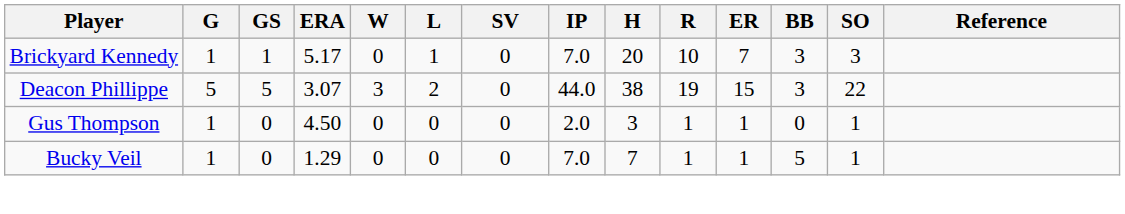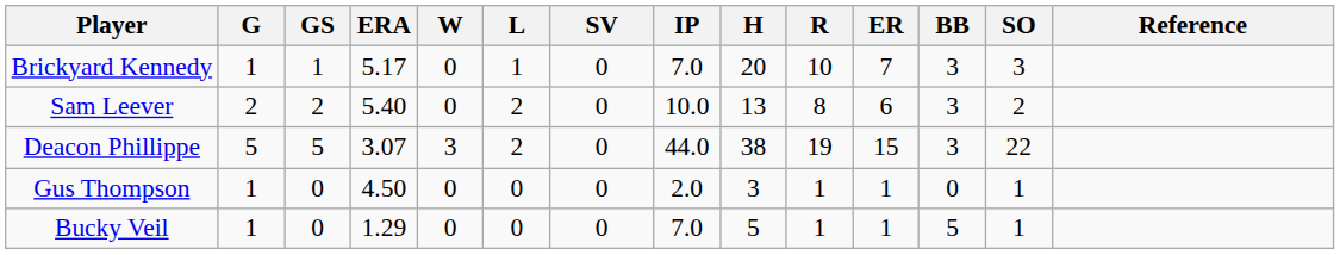+ row: Sam Leever | 2 | 2 | 5.40 | 0 | 2 | 0 | 10.0 | 13 | 8 | 6 | 3 | 2
Bucky Veil | H: 7 -> 5
